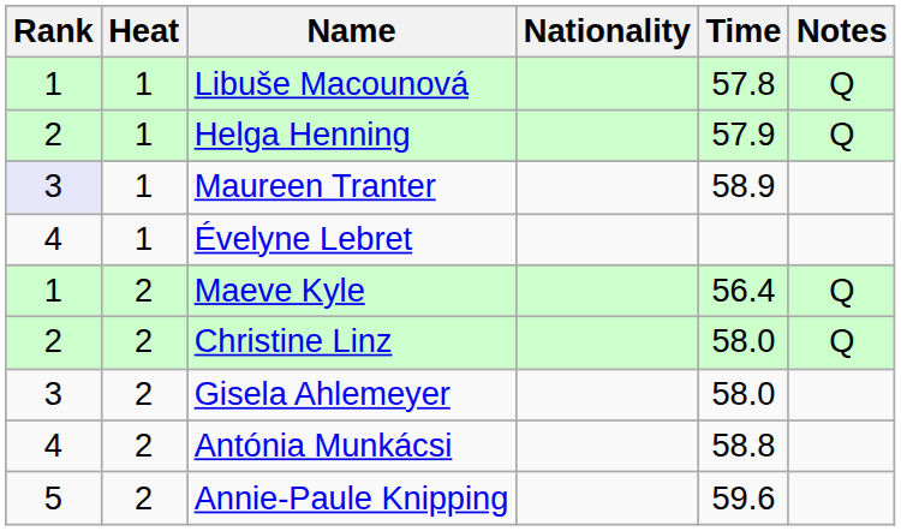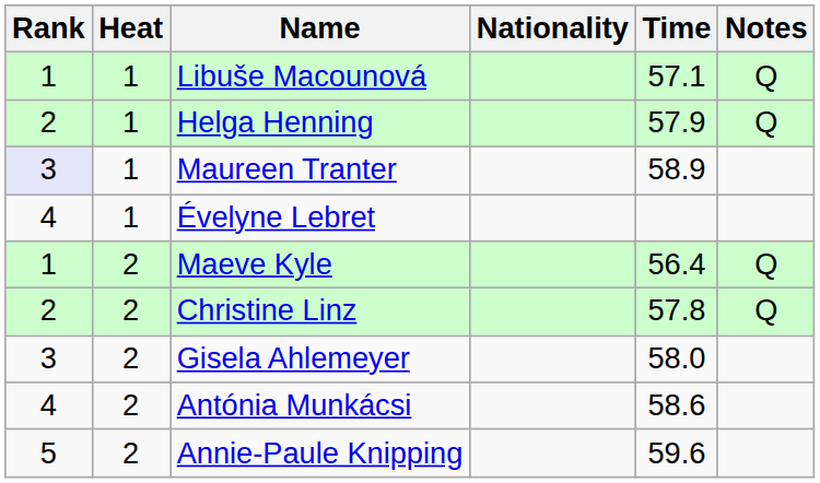Libuše Macounová | Time: 57.8 -> 57.1
Christine Linz | Time: 58.0 -> 57.8
Antónia Munkácsi | Time: 58.8 -> 58.6
